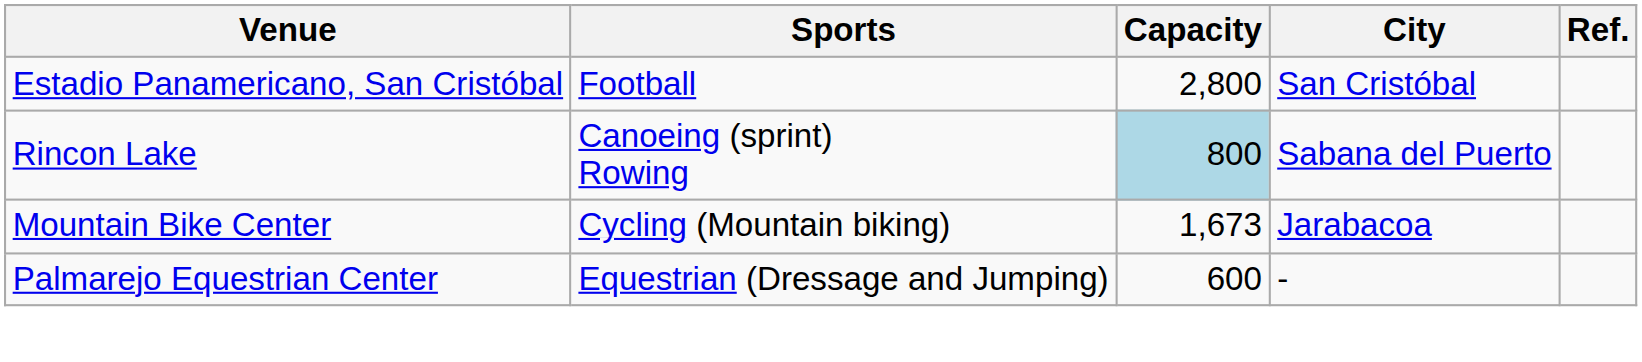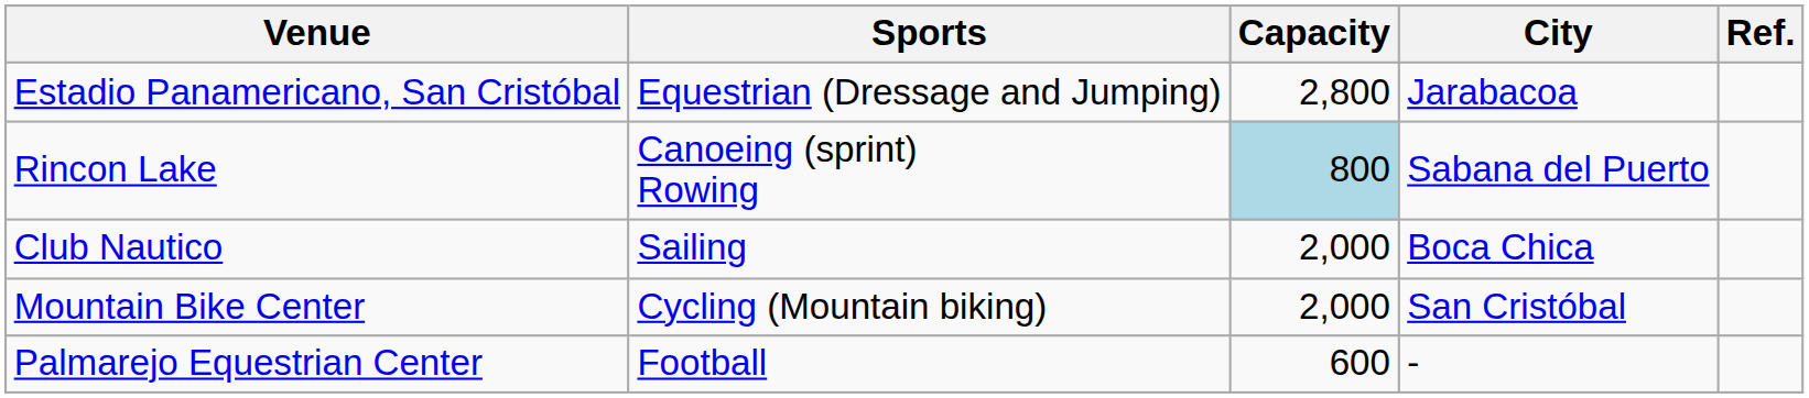Estadio Panamericano, San Cristóbal | Sports: Football -> Equestrian (Dressage and Jumping)
Estadio Panamericano, San Cristóbal | City: San Cristóbal -> Jarabacoa
+ row: Club Nautico | Sailing | 2,000 | Boca Chica
Mountain Bike Center | Capacity: 1,673 -> 2,000
Mountain Bike Center | City: Jarabacoa -> San Cristóbal
Palmarejo Equestrian Center | Sports: Equestrian (Dressage and Jumping) -> Football
